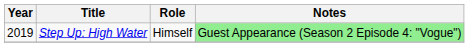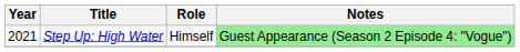Step Up: High Water | Year: 2019 -> 2021
